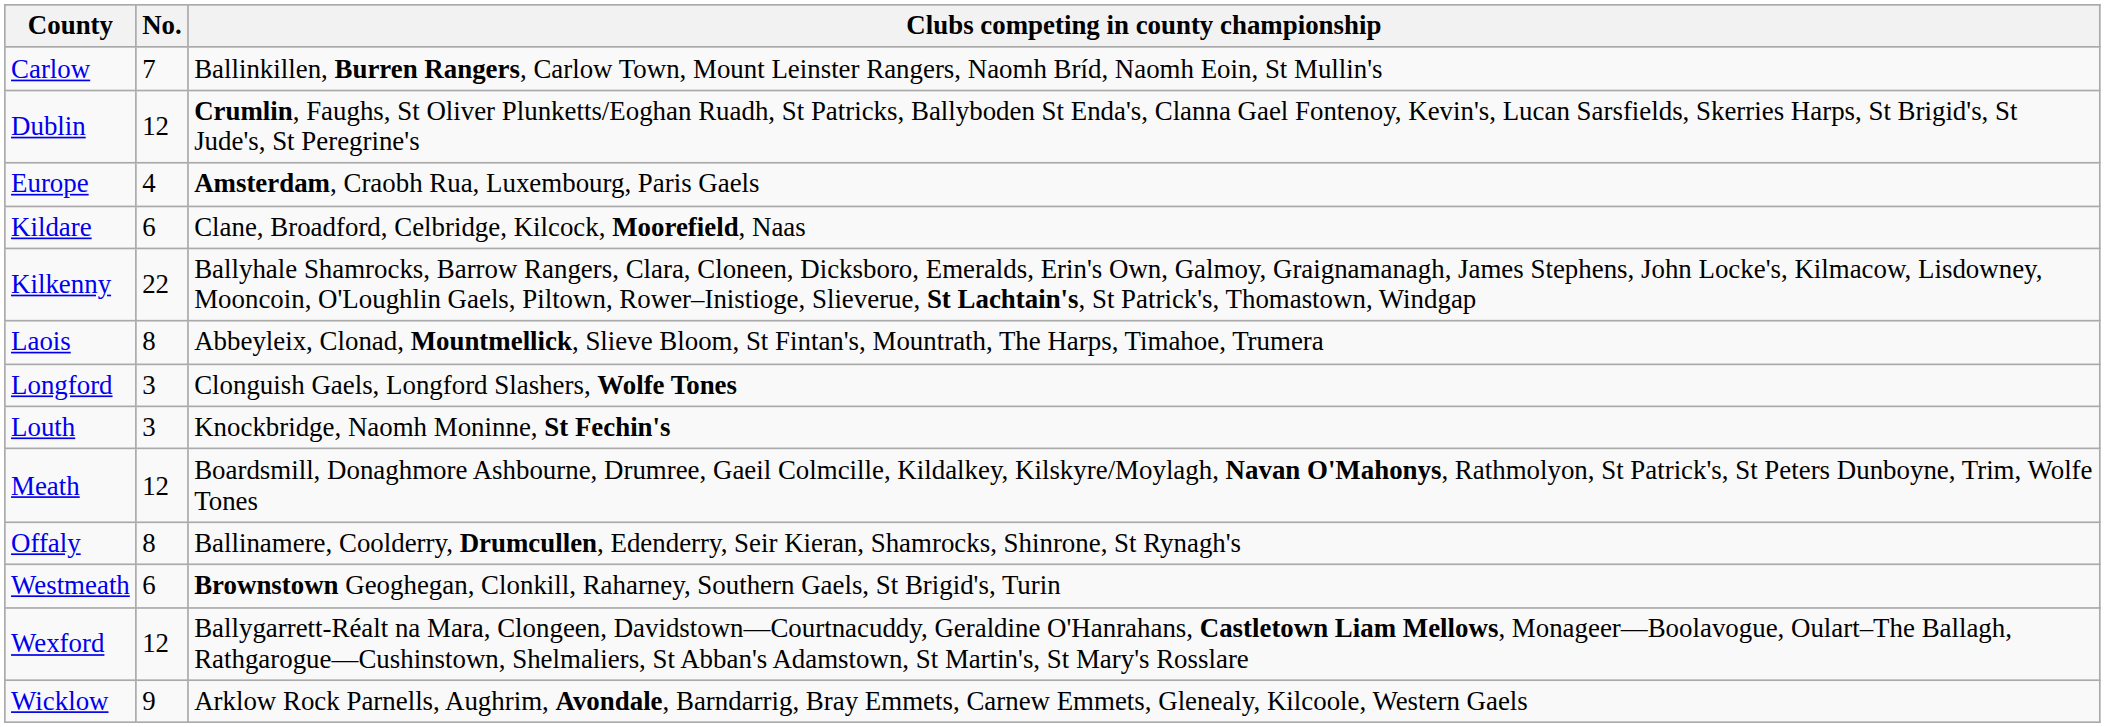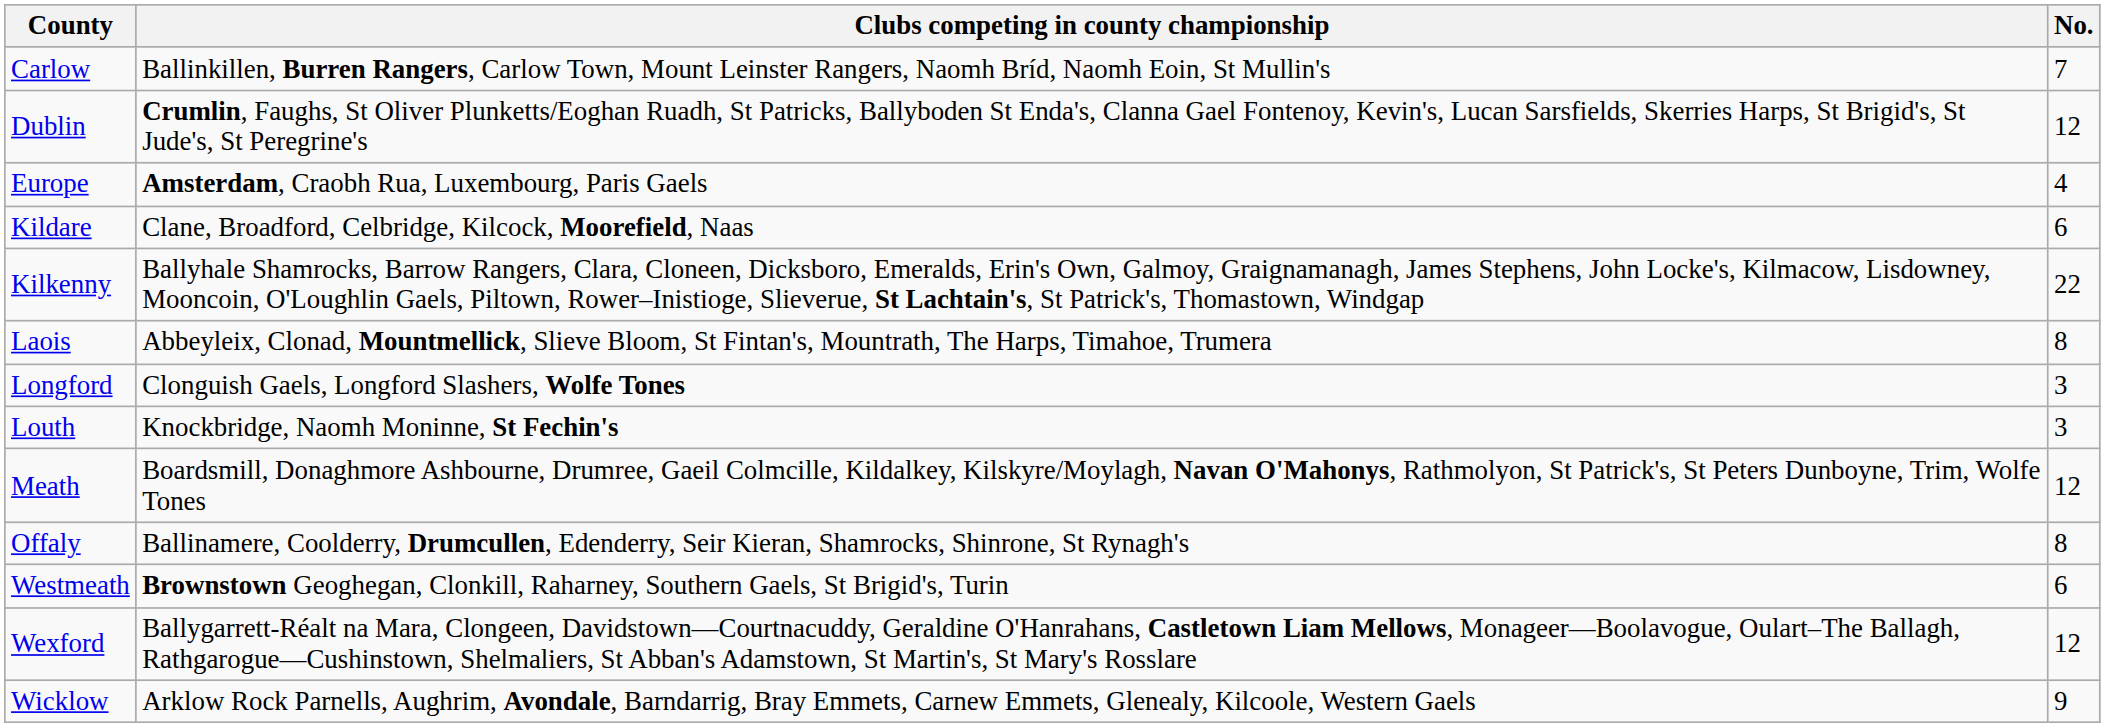columns swapped: No. <-> Clubs competing in county championship
